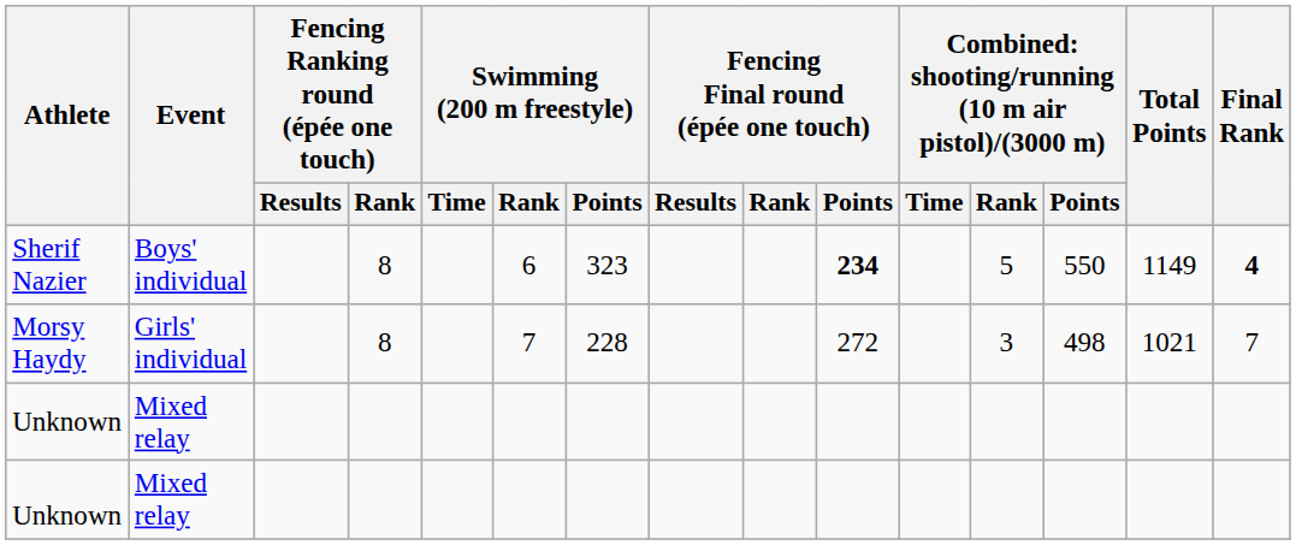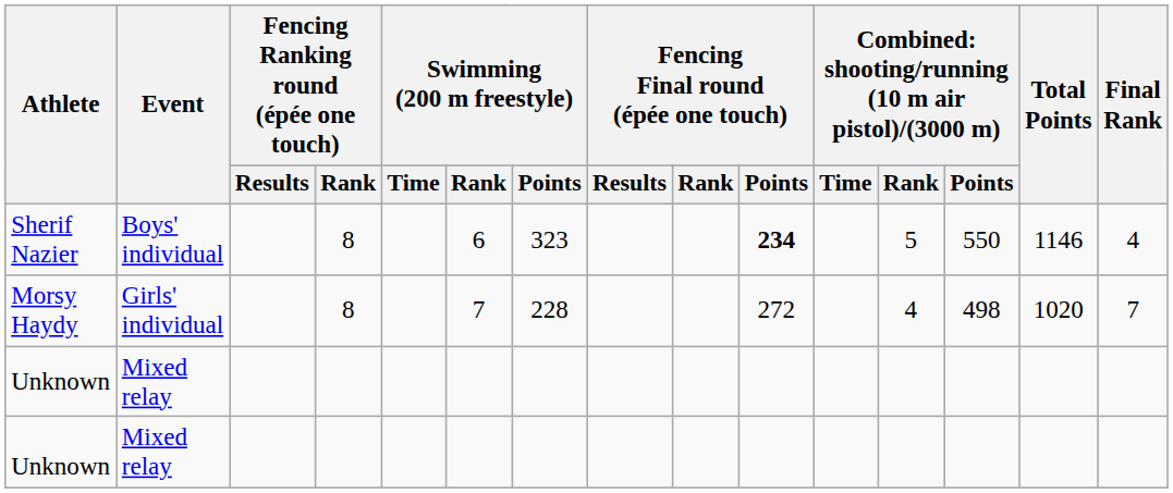Sherif Nazier | Total Points: 1149 -> 1146
Sherif Nazier | Final Rank: bold -> normal
Morsy Haydy | column 12: 3 -> 4
Morsy Haydy | Total Points: 1021 -> 1020
